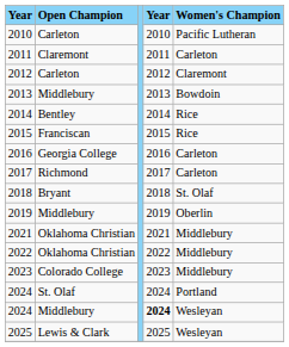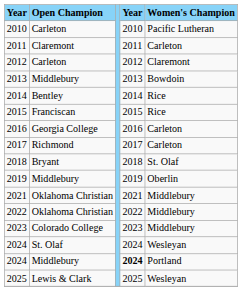2024 / St. Olaf | Women's Champion: Portland -> Wesleyan
2024 / Middlebury | Women's Champion: Wesleyan -> Portland
